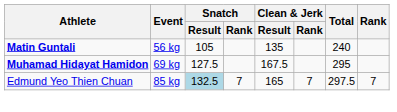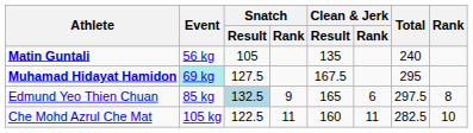Muhamad Hidayat Hamidon | Event: no background -> paleturquoise background
Edmund Yeo Thien Chuan | Snatch / Rank: 7 -> 9
Edmund Yeo Thien Chuan | Clean & Jerk / Rank: 7 -> 6
Edmund Yeo Thien Chuan | Rank: 7 -> 8
+ row: Che Mohd Azrul Che Mat | 105 kg | 122.5 | 11 | 160 | 11 | 282.5 | 10
